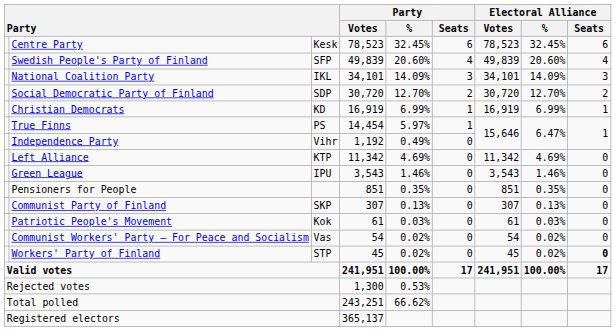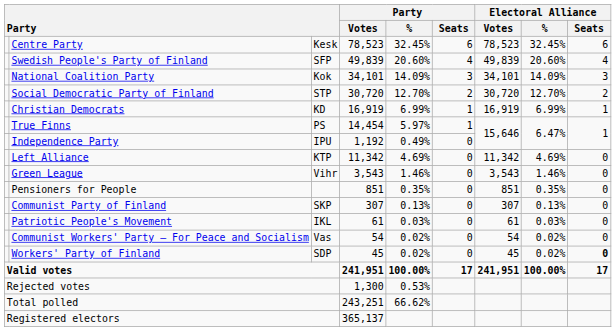National Coalition Party | column 3: IKL -> Kok
Social Democratic Party of Finland | column 3: SDP -> STP
Independence Party | column 3: Vihr -> IPU
Green League | column 3: IPU -> Vihr
Patriotic People's Movement | column 3: Kok -> IKL
Workers' Party of Finland | column 3: STP -> SDP
